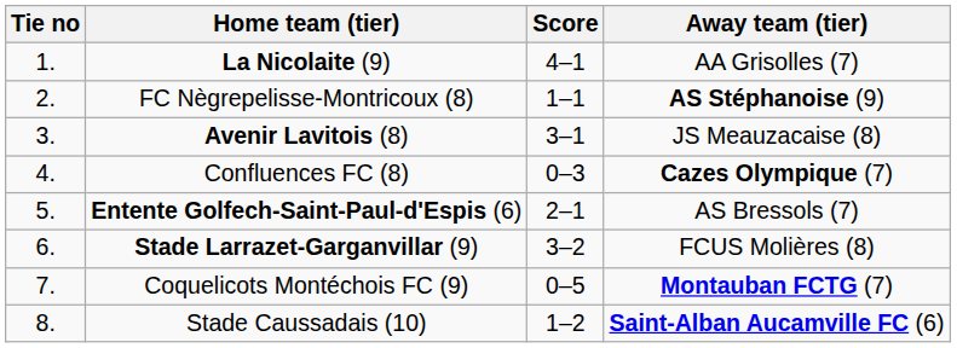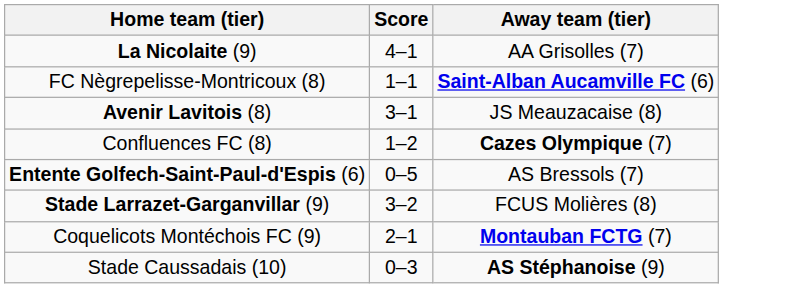- column: Tie no | 1. | 2. | 3. | 4. | 5. | 6. | 7. | 8.
FC Nègrepelisse-Montricoux (8) | Away team (tier): AS Stéphanoise (9) -> Saint-Alban Aucamville FC (6)
Confluences FC (8) | Score: 0–3 -> 1–2
Entente Golfech-Saint-Paul-d'Espis (6) | Score: 2–1 -> 0–5
Coquelicots Montéchois FC (9) | Score: 0–5 -> 2–1
Stade Caussadais (10) | Score: 1–2 -> 0–3
Stade Caussadais (10) | Away team (tier): Saint-Alban Aucamville FC (6) -> AS Stéphanoise (9)
